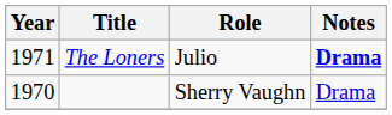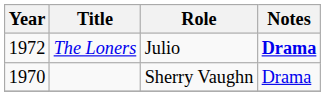The Loners | Year: 1971 -> 1972
